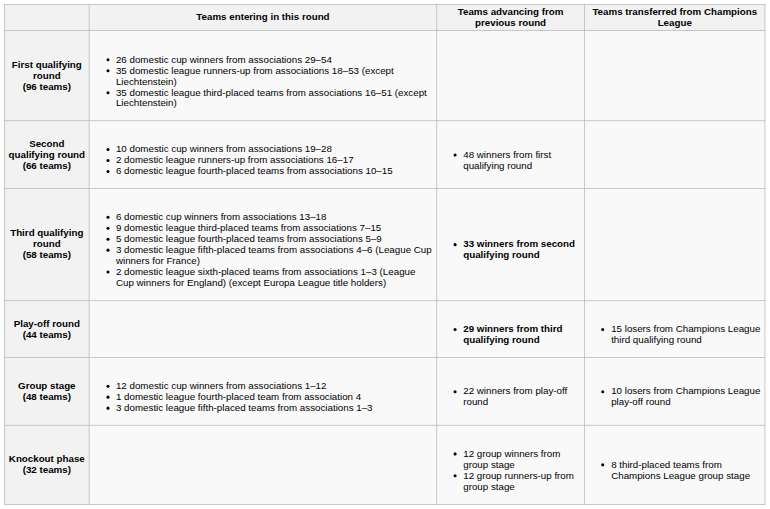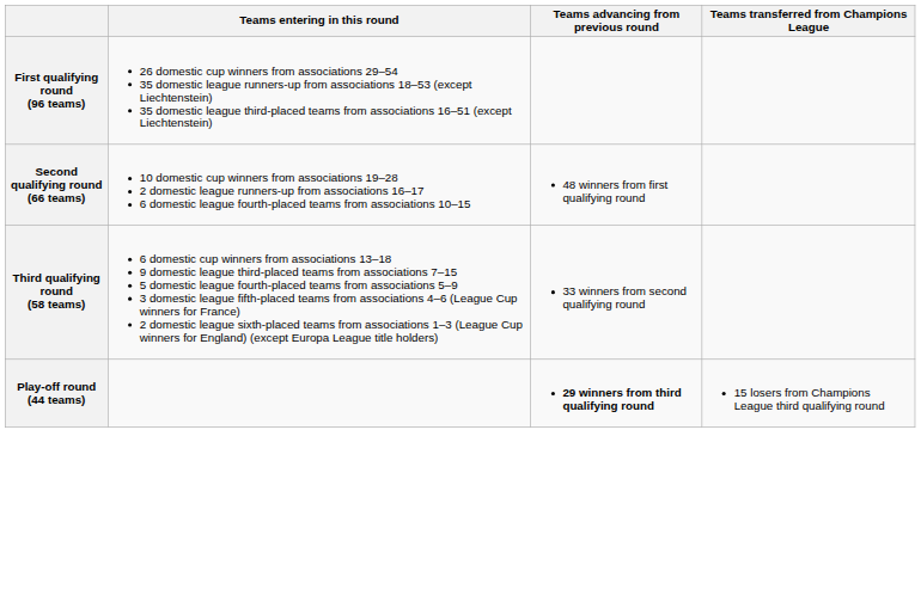Third qualifying round (58 teams) | Teams advancing from previous round: bold -> normal
- row: Group stage (48 teams) | 12 domestic cup winners from associations 1–12 1 domestic league fourth-placed team from association 4 3 domestic league fifth-placed teams from associations 1–3 | 22 winners from play-off round | 10 losers from Champions League play-off round
- row: Knockout phase (32 teams) | 12 group winners from group stage 12 group runners-up from group stage | 8 third-placed teams from Champions League group stage
